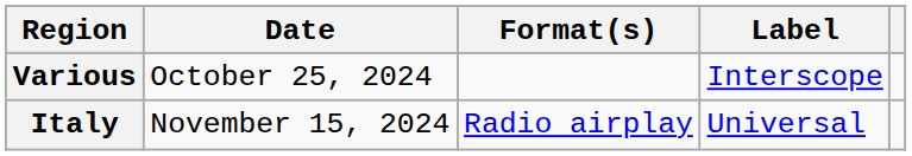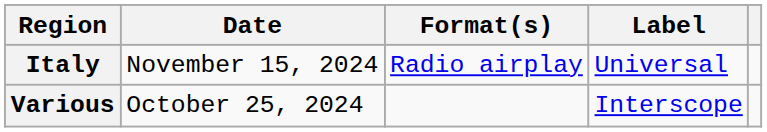rows swapped: Various <-> Italy
